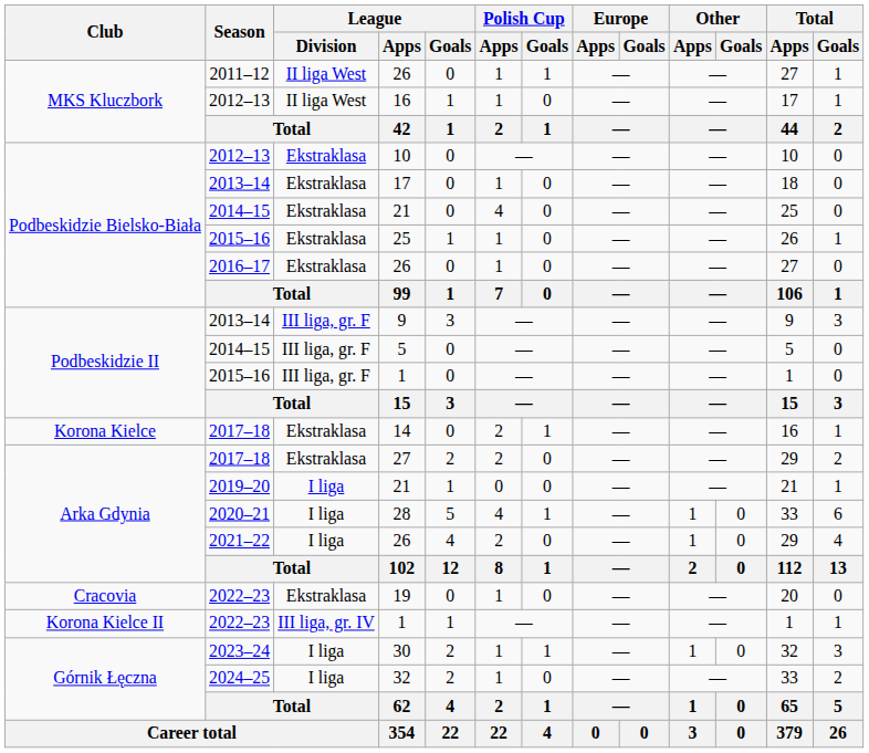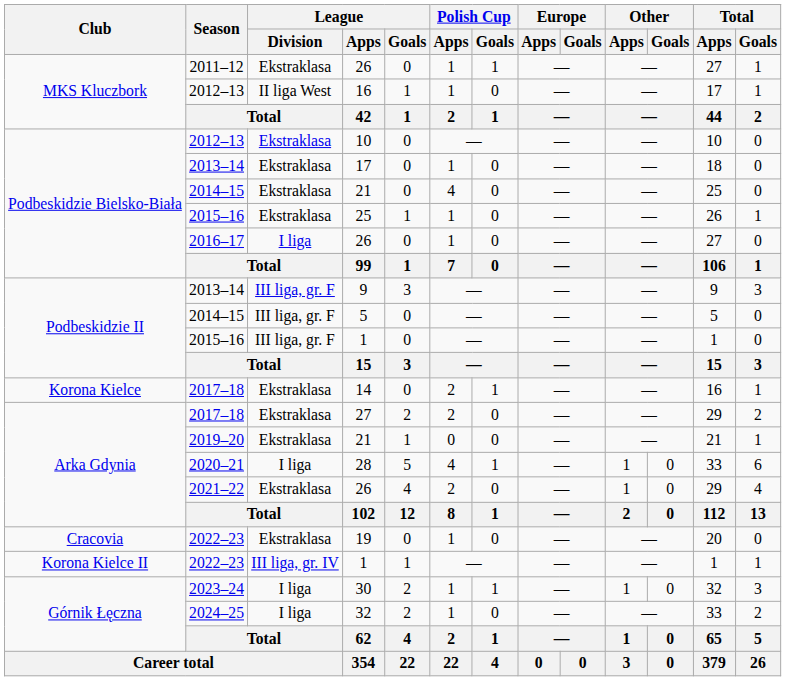2011–12 / 26 | League / Division: II liga West -> Ekstraklasa
2016–17 / 26 | League / Division: Ekstraklasa -> I liga
2019–20 / 21 | League / Division: I liga -> Ekstraklasa
2021–22 / 26 | League / Division: I liga -> Ekstraklasa
